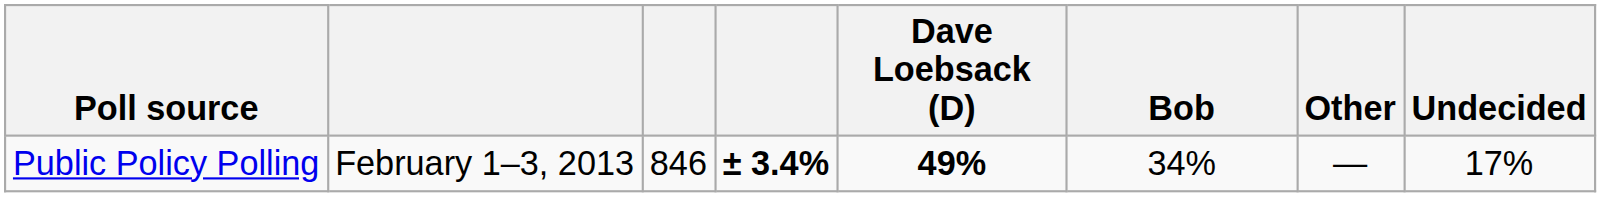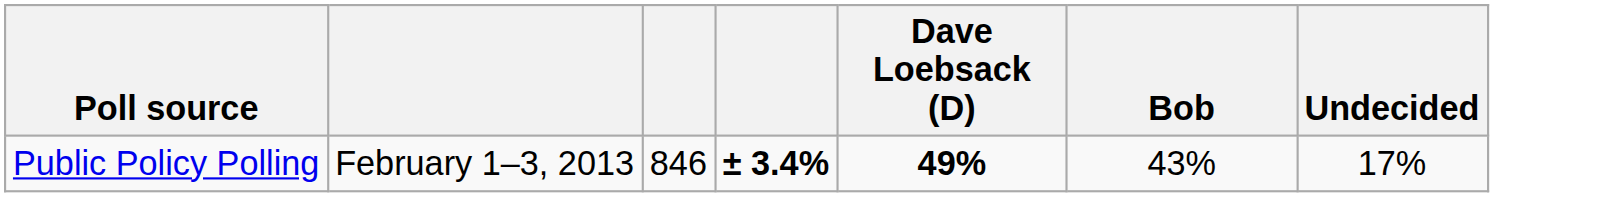- column: Other | —
Public Policy Polling | Bob: 34% -> 43%
